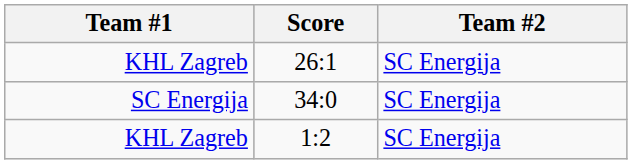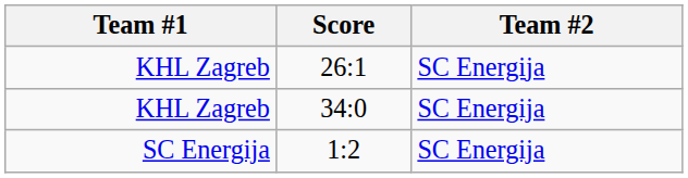34:0 | Team #1: SC Energija -> KHL Zagreb
1:2 | Team #1: KHL Zagreb -> SC Energija
